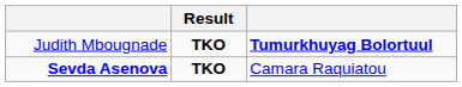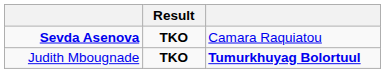rows swapped: Judith Mbougnade <-> Sevda Asenova
